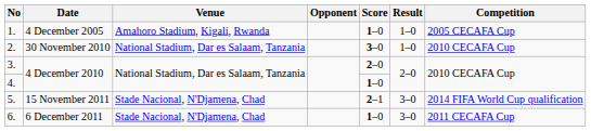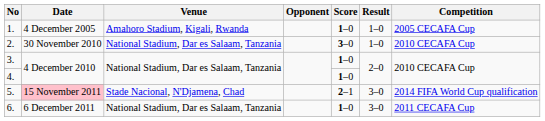3. | Score: 2–0 -> 1–0
5. | Date: no background -> pink background
6. | Venue: Stade Nacional, N'Djamena, Chad -> National Stadium, Dar es Salaam, Tanzania
